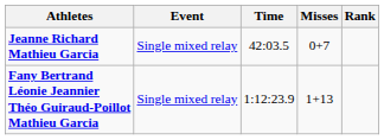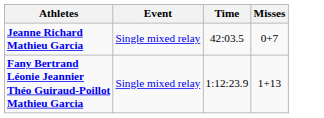- column: Rank
